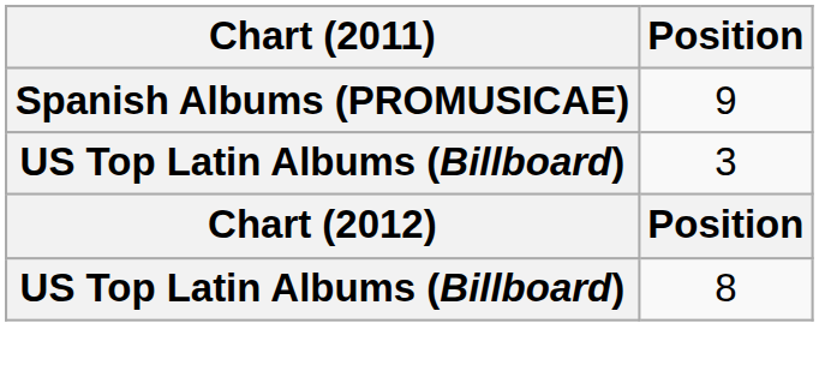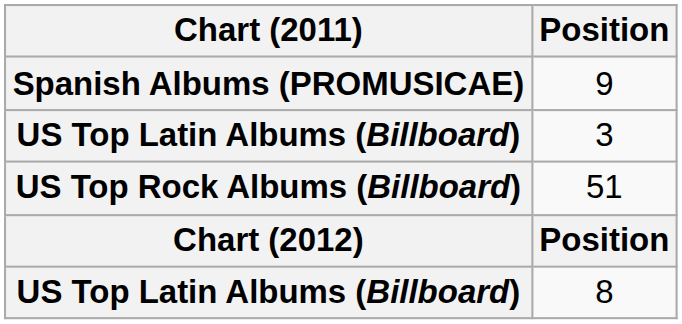+ row: US Top Rock Albums (Billboard) | 51
